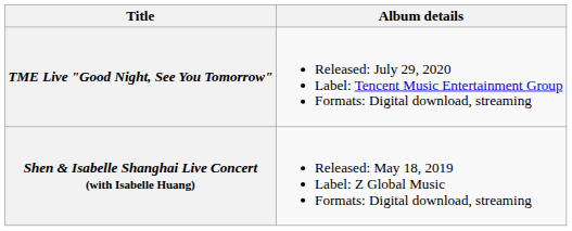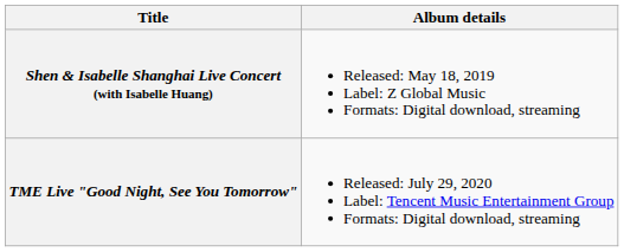rows swapped: Shen & Isabelle Shanghai Live Concert (with Isabelle Huang) <-> TME Live "Good Night, See You Tomorrow"
